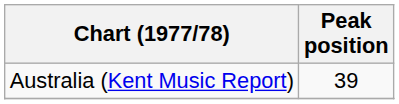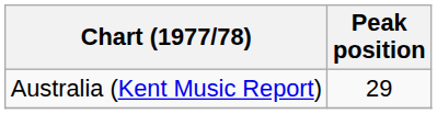Australia (Kent Music Report) | Peak position: 39 -> 29
